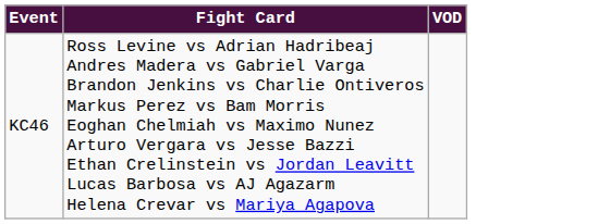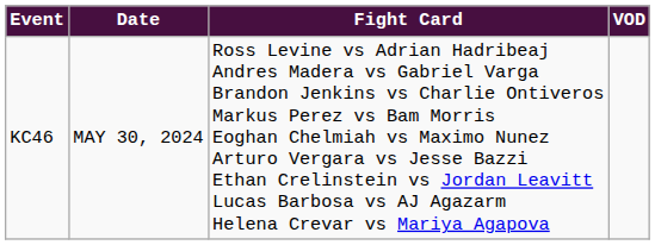+ column: Date | MAY 30, 2024
